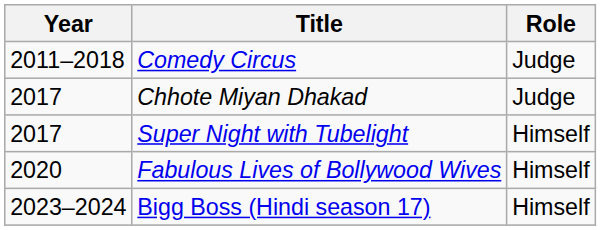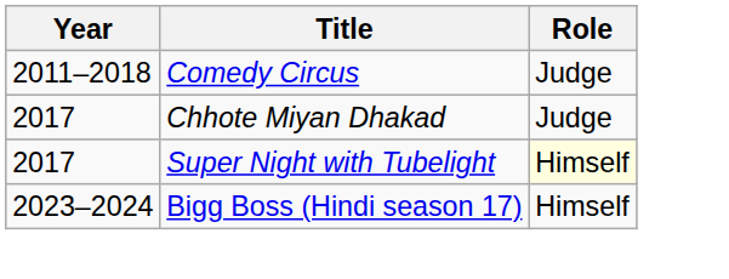Super Night with Tubelight | Role: no background -> lightyellow background
- row: 2020 | Fabulous Lives of Bollywood Wives | Himself
